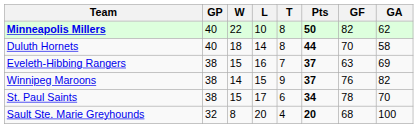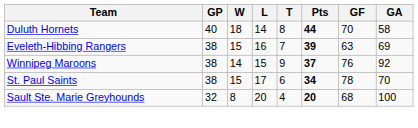- row: Minneapolis Millers | 40 | 22 | 10 | 8 | 50 | 82 | 62
Eveleth-Hibbing Rangers | Pts: 37 -> 39
Winnipeg Maroons | GA: 82 -> 92
